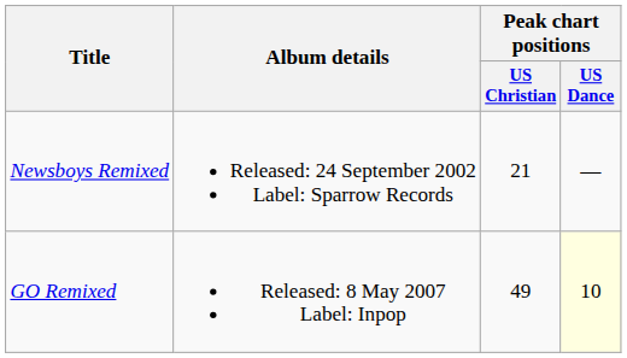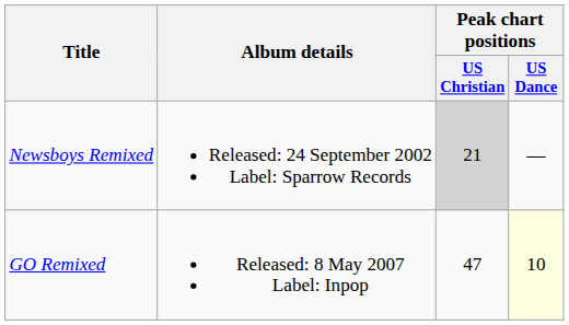Newsboys Remixed | Peak chart positions / US Christian: no background -> lightgrey background
GO Remixed | Peak chart positions / US Christian: 49 -> 47
